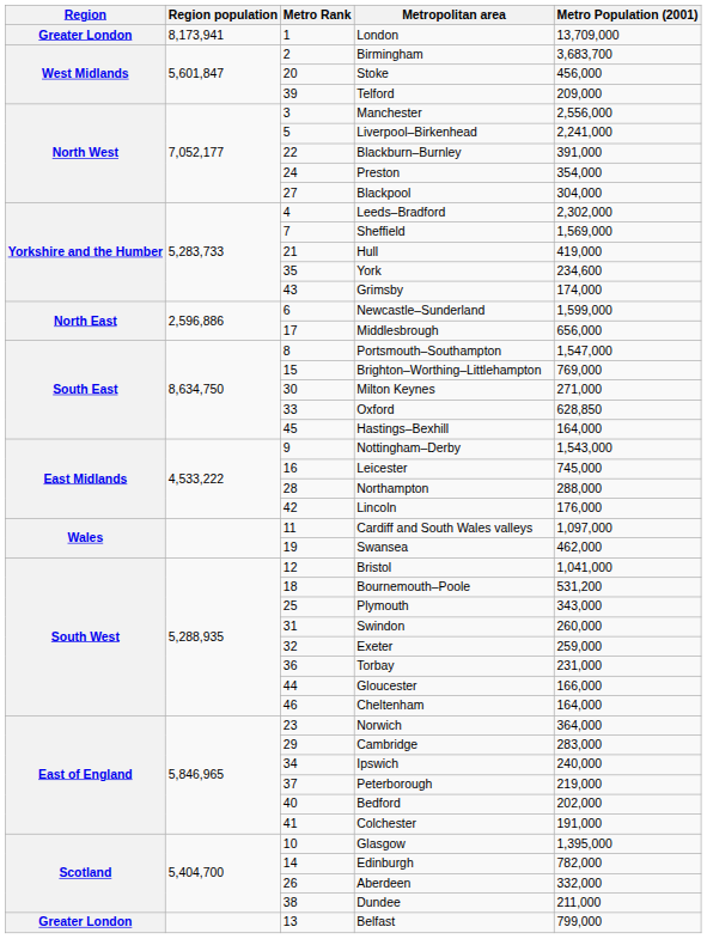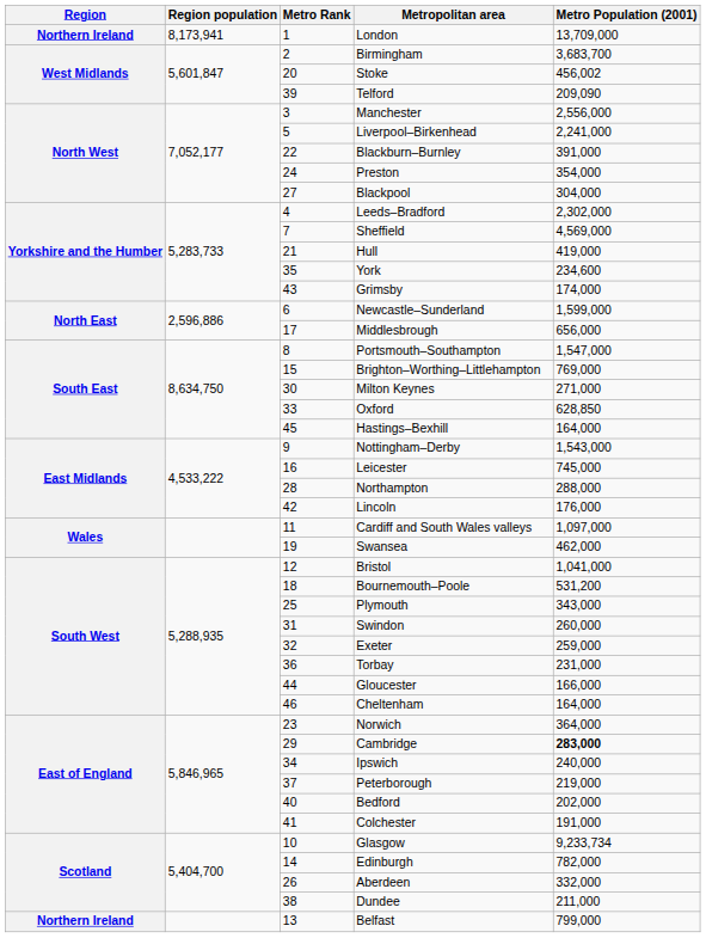London | Region: Greater London -> Northern Ireland
Stoke | Metro Population (2001): 456,000 -> 456,002
Telford | Metro Population (2001): 209,000 -> 209,090
Sheffield | Metro Population (2001): 1,569,000 -> 4,569,000
Cambridge | Metro Population (2001): normal -> bold
Glasgow | Metro Population (2001): 1,395,000 -> 9,233,734
Belfast | Region: Greater London -> Northern Ireland
